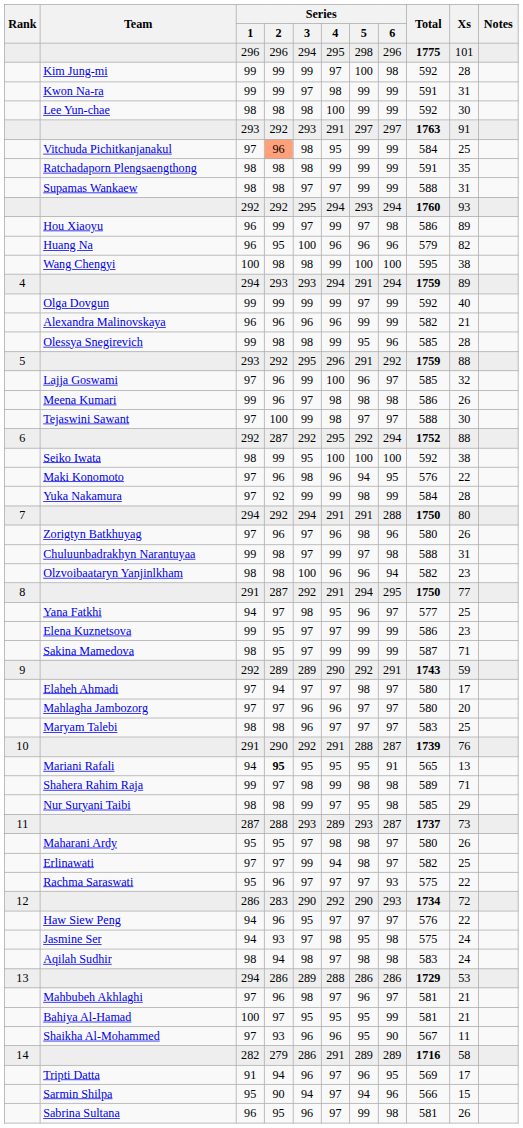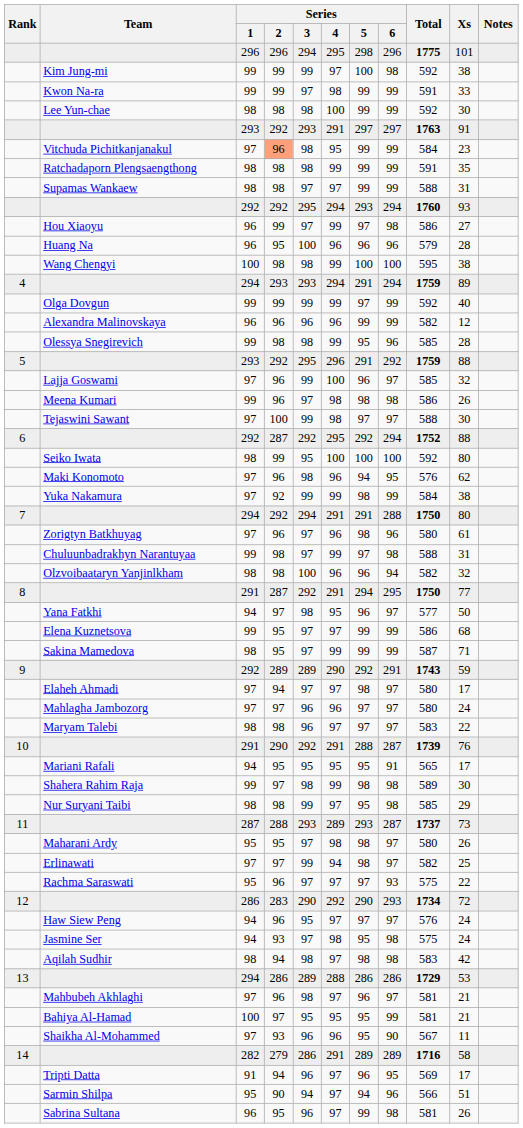Kim Jung-mi | Xs: 28 -> 38
Kwon Na-ra | Xs: 31 -> 33
Vitchuda Pichitkanjanakul | Xs: 25 -> 23
Hou Xiaoyu | Xs: 89 -> 27
Huang Na | Xs: 82 -> 28
Alexandra Malinovskaya | Xs: 21 -> 12
Seiko Iwata | Xs: 38 -> 80
Maki Konomoto | Xs: 22 -> 62
Yuka Nakamura | Xs: 28 -> 38
Zorigtyn Batkhuyag | Xs: 26 -> 61
Olzvoibaataryn Yanjinlkham | Xs: 23 -> 32
Yana Fatkhi | Xs: 25 -> 50
Elena Kuznetsova | Xs: 23 -> 68
Mahlagha Jambozorg | Xs: 20 -> 24
Maryam Talebi | Xs: 25 -> 22
Mariani Rafali | Series / 2: bold -> normal
Mariani Rafali | Xs: 13 -> 17
Shahera Rahim Raja | Xs: 71 -> 30
Haw Siew Peng | Xs: 22 -> 24
Aqilah Sudhir | Xs: 24 -> 42
Sarmin Shilpa | Xs: 15 -> 51
